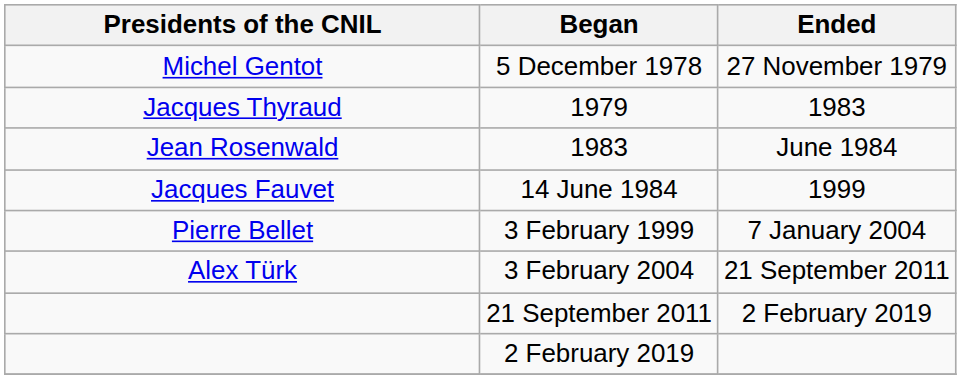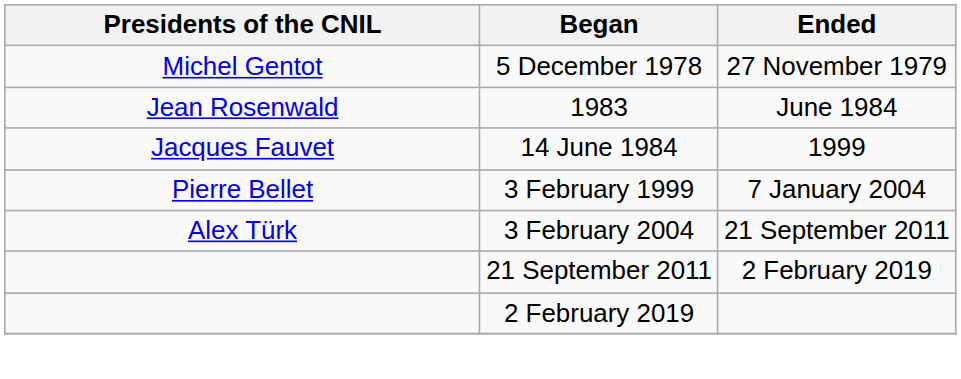- row: Jacques Thyraud | 1979 | 1983
